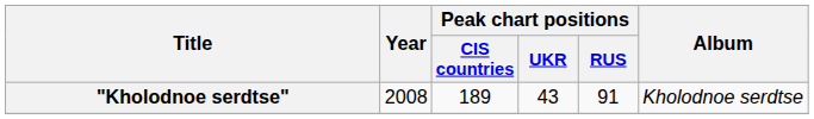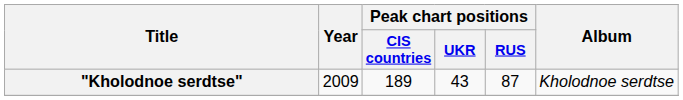"Kholodnoe serdtse" | Year: 2008 -> 2009
"Kholodnoe serdtse" | Peak chart positions / RUS: 91 -> 87
